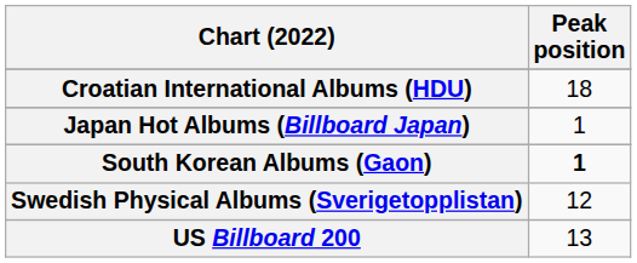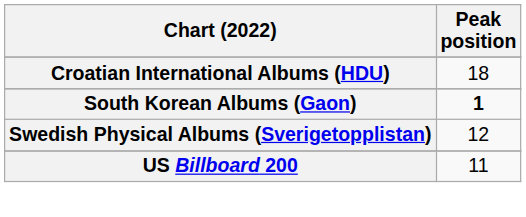- row: Japan Hot Albums (Billboard Japan) | 1
US Billboard 200 | Peak position: 13 -> 11
